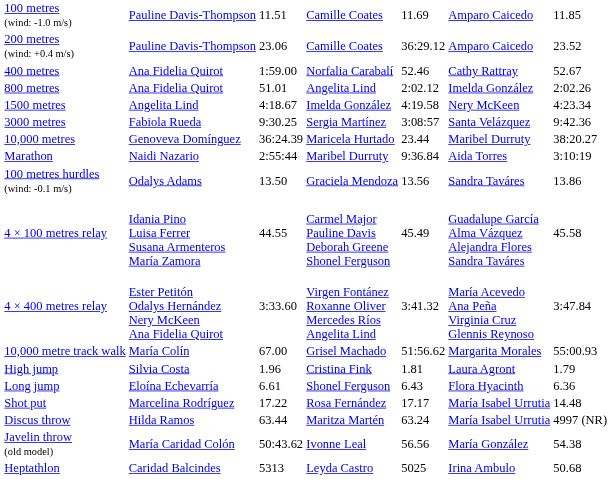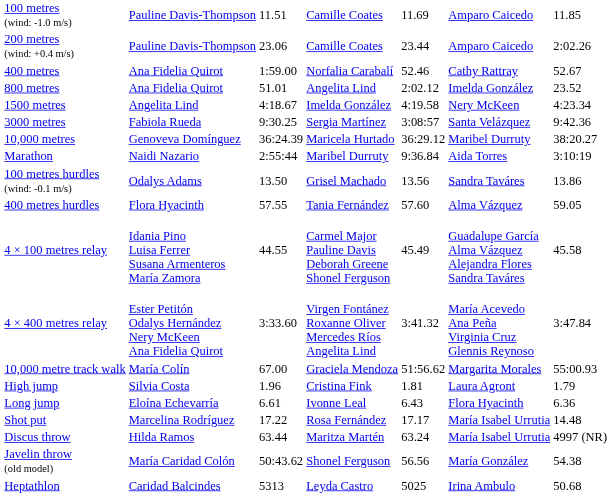200 metres (wind: +0.4 m/s) | column 5: 36:29.12 -> 23.44
200 metres (wind: +0.4 m/s) | column 7: 23.52 -> 2:02.26
800 metres | column 7: 2:02.26 -> 23.52
10,000 metres | column 5: 23.44 -> 36:29.12
100 metres hurdles (wind: -0.1 m/s) | column 4: Graciela Mendoza -> Grisel Machado
+ row: 400 metres hurdles | Flora Hyacinth | 57.55 | Tania Fernández | 57.60 | Alma Vázquez | 59.05
10,000 metre track walk | column 4: Grisel Machado -> Graciela Mendoza
Long jump | column 4: Shonel Ferguson -> Ivonne Leal
Javelin throw (old model) | column 4: Ivonne Leal -> Shonel Ferguson
